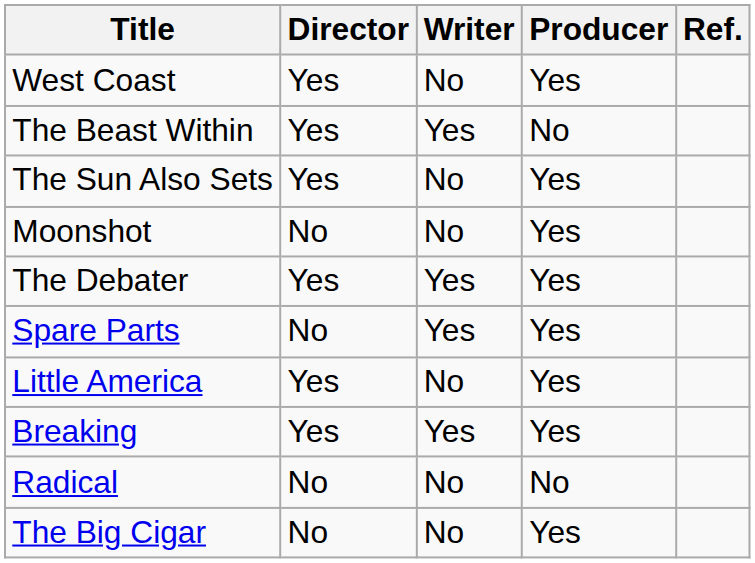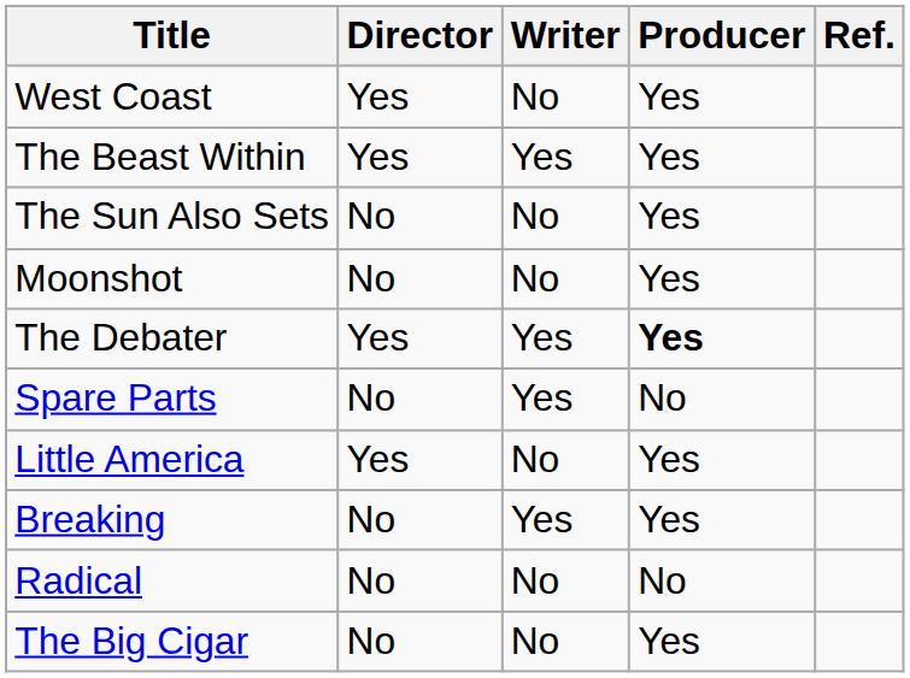The Beast Within | Producer: No -> Yes
The Sun Also Sets | Director: Yes -> No
The Debater | Producer: normal -> bold
Spare Parts | Producer: Yes -> No
Breaking | Director: Yes -> No
